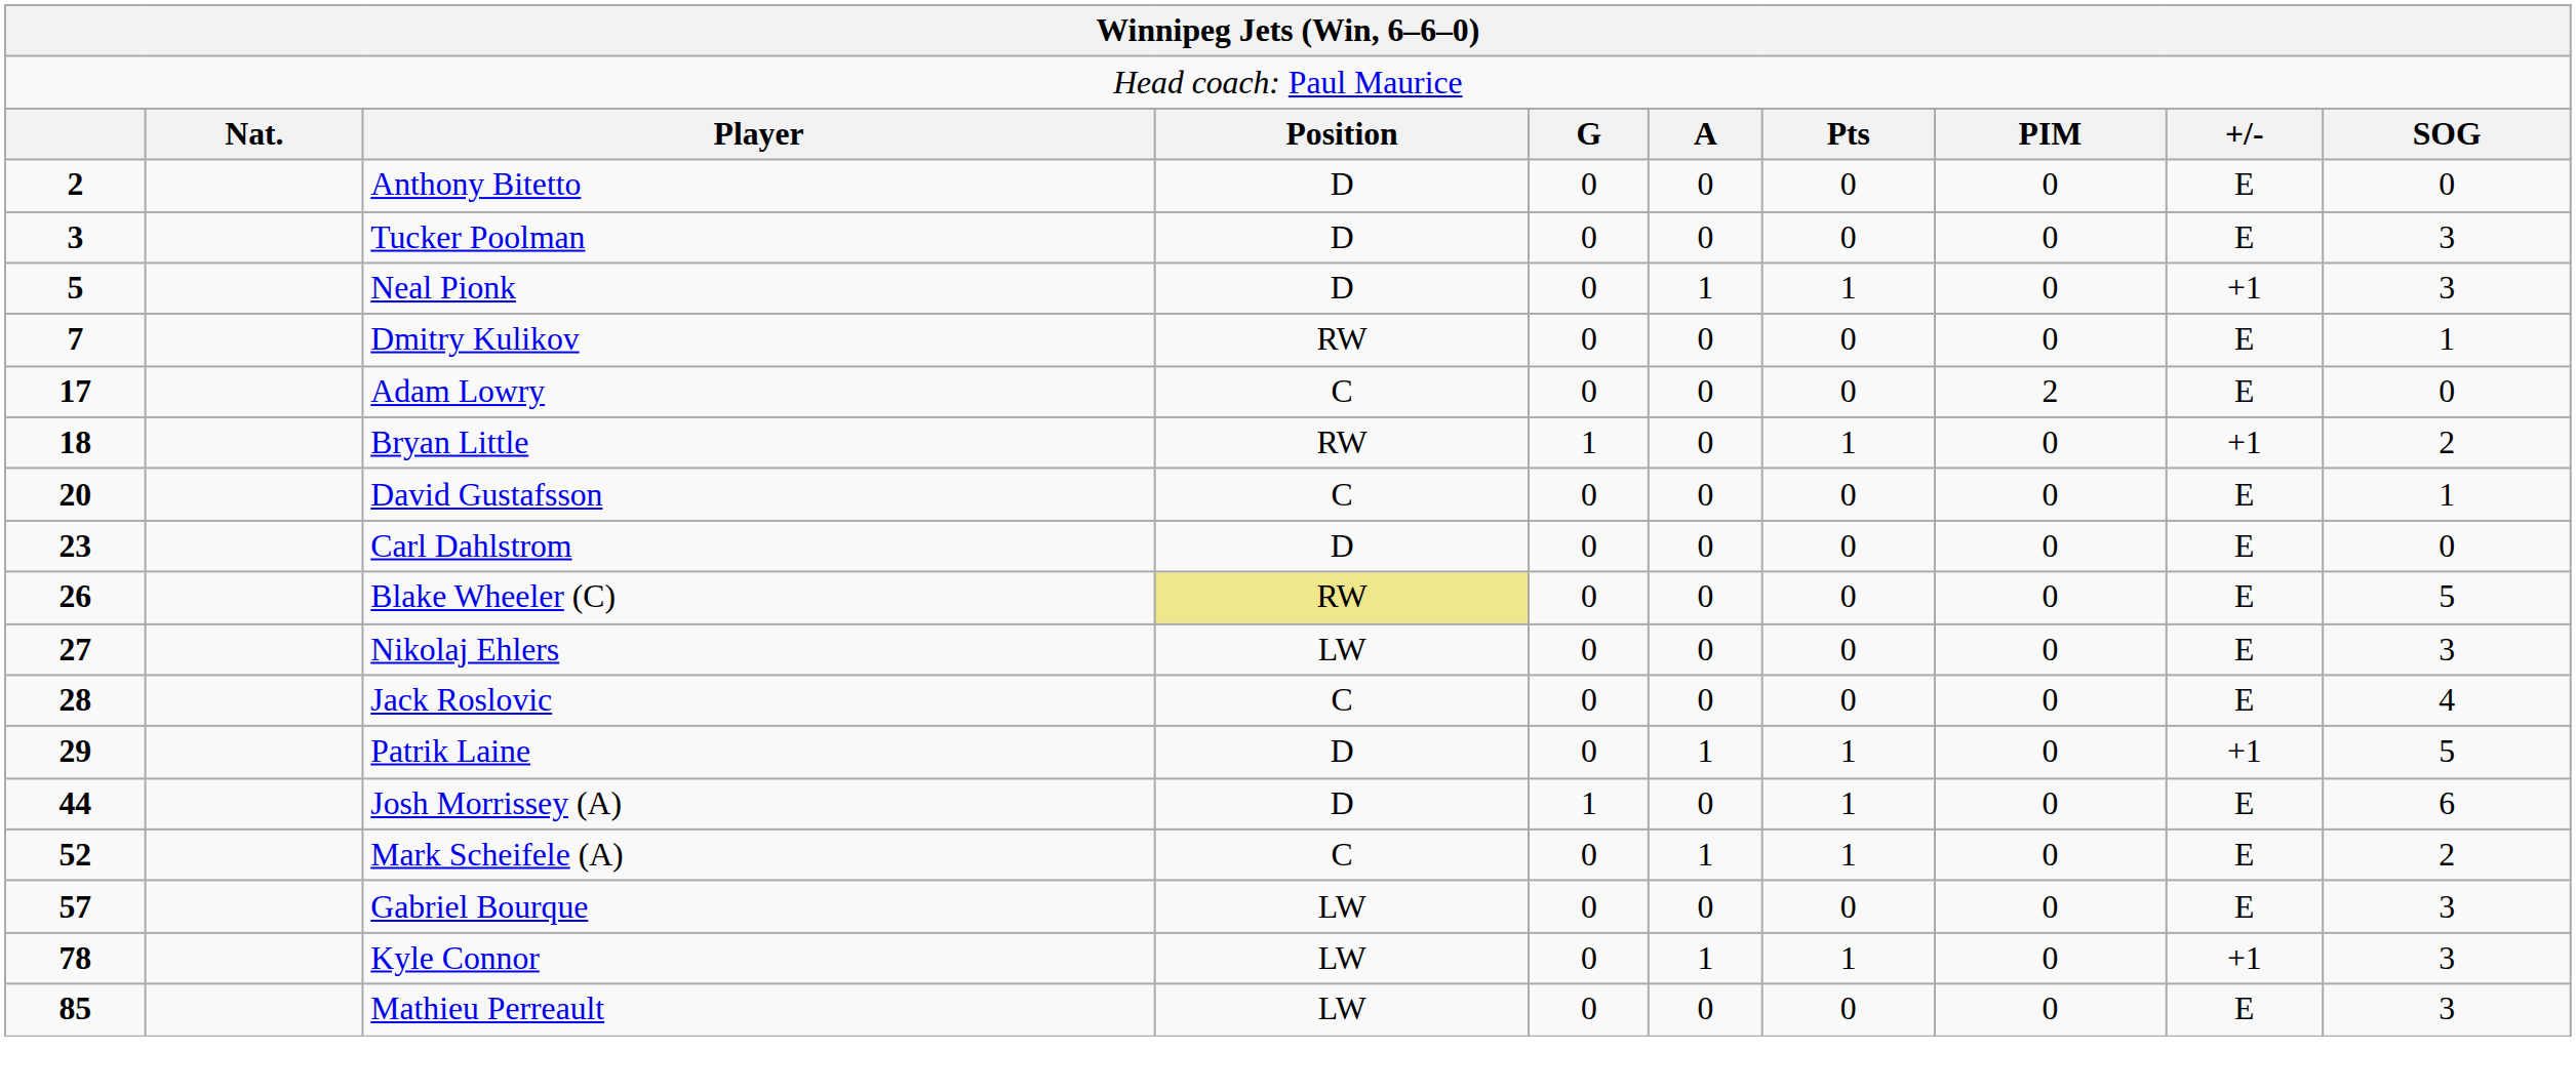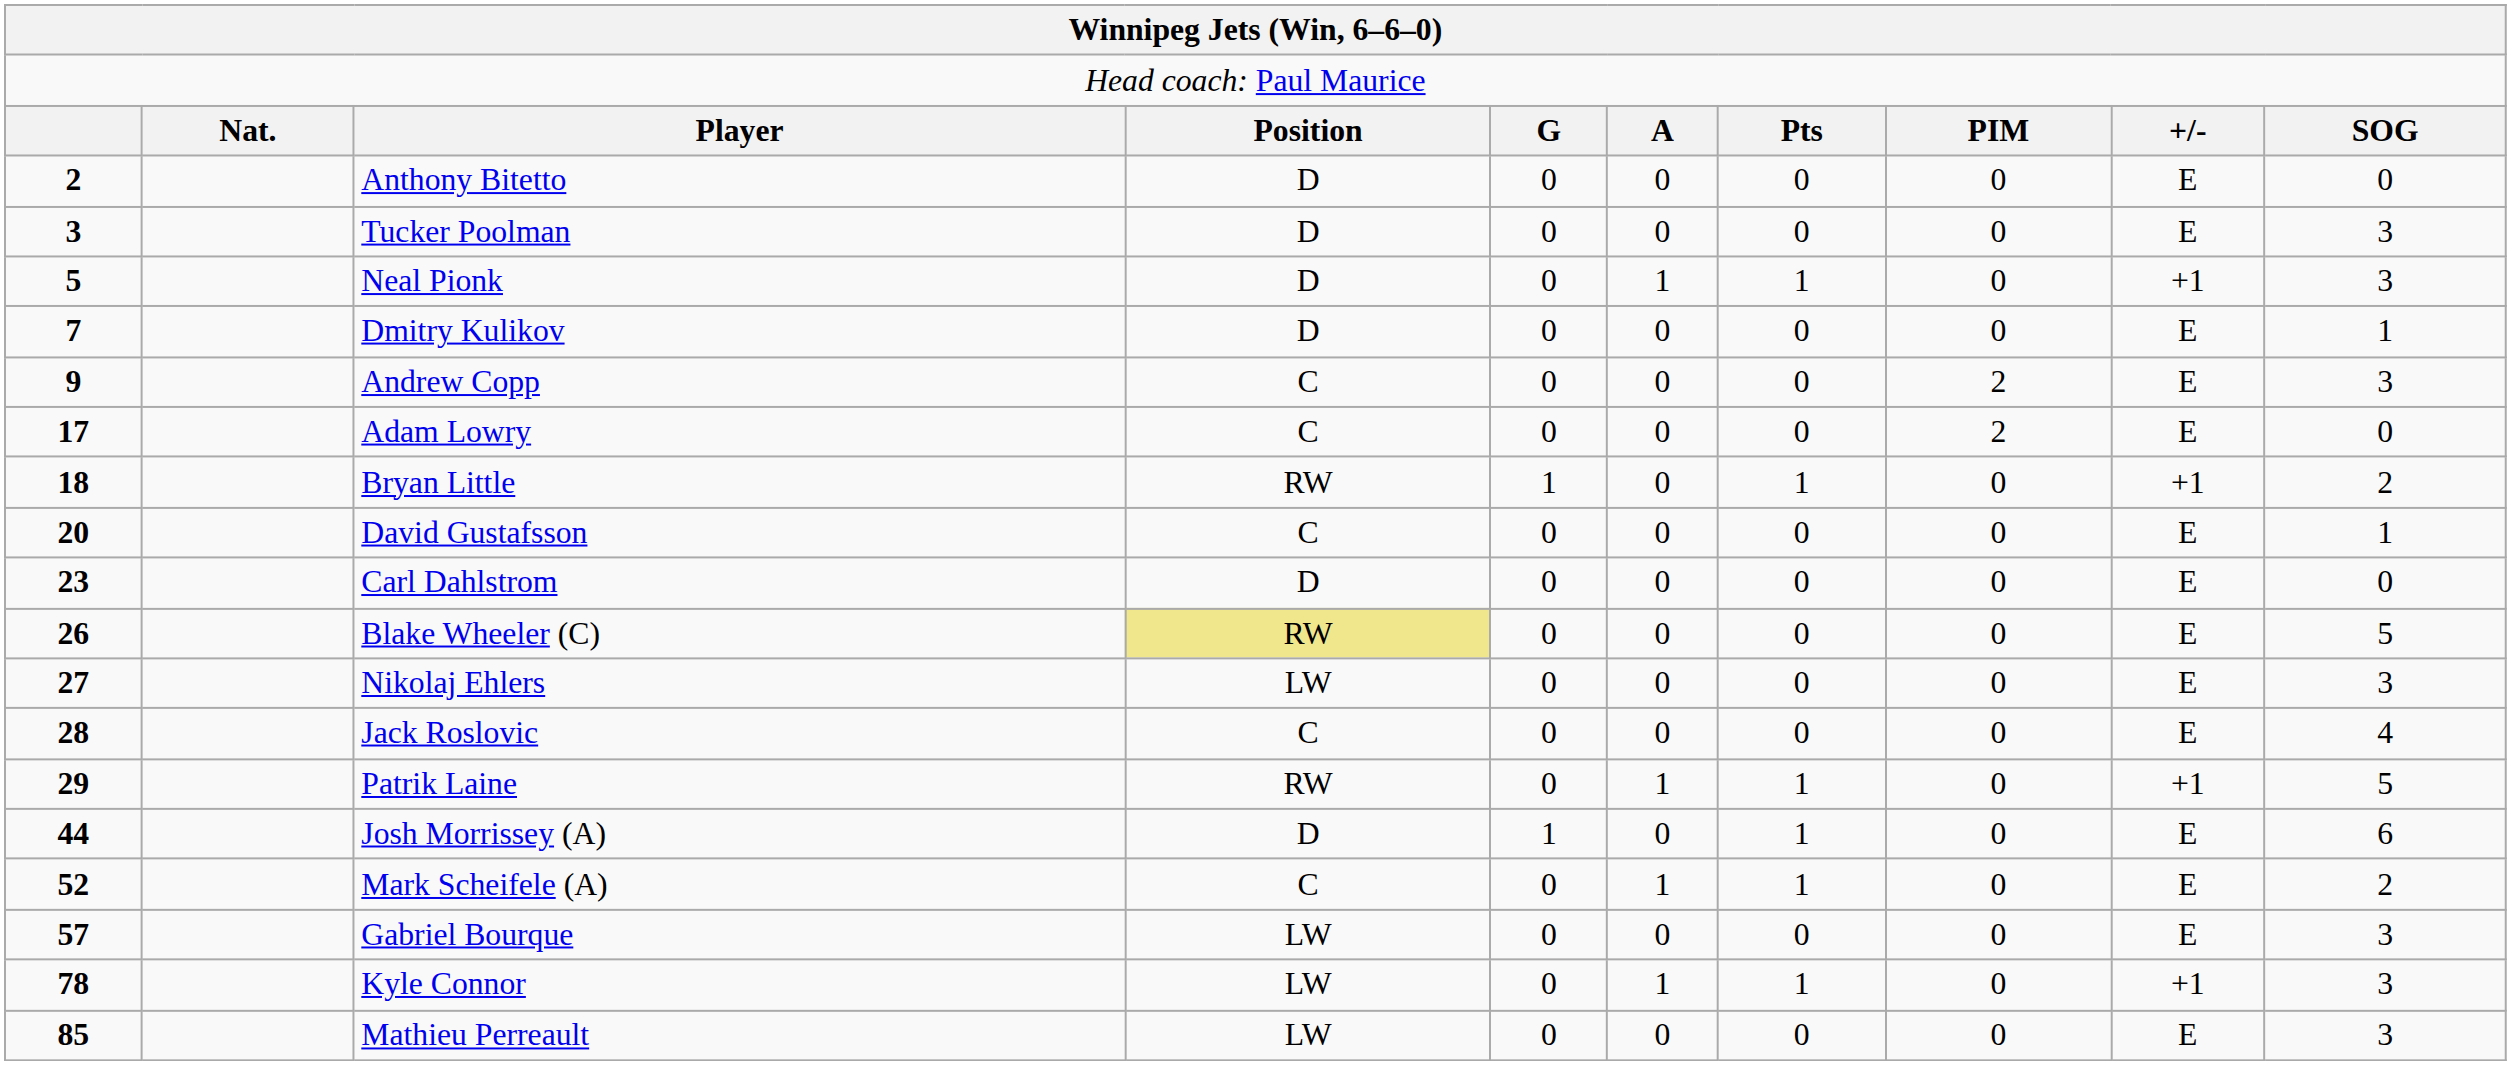Dmitry Kulikov | column 4: RW -> D
+ row: 9 | Andrew Copp | C | 0 | 0 | 0 | 2 | E | 3
Patrik Laine | column 4: D -> RW
